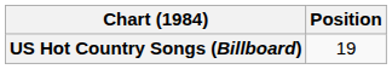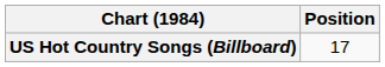US Hot Country Songs (Billboard) | Position: 19 -> 17
